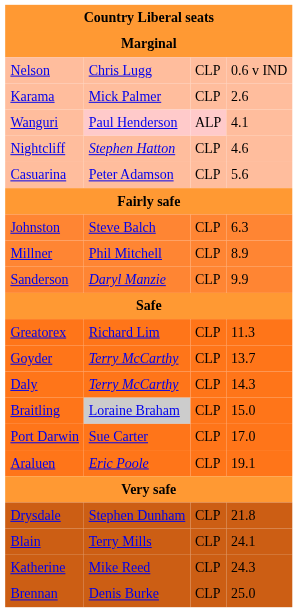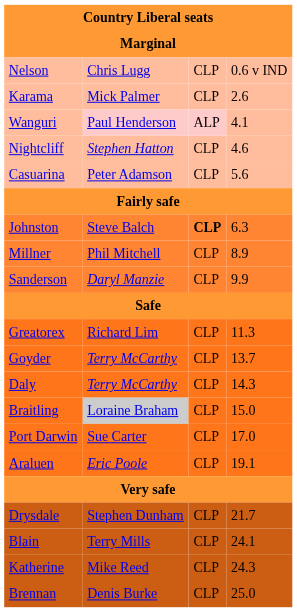Johnston | column 3: normal -> bold
Drysdale | column 4: 21.8 -> 21.7
